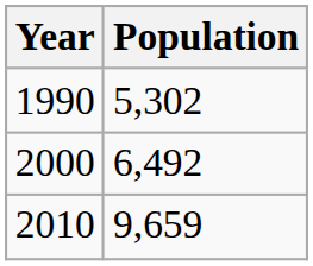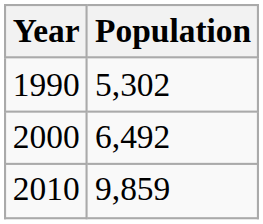2010 | Population: 9,659 -> 9,859
